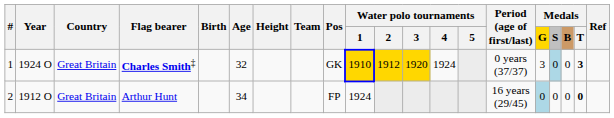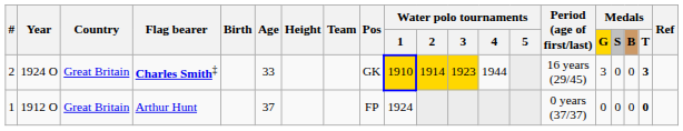Charles Smith‡ | #: 1 -> 2
Charles Smith‡ | Age: 32 -> 33
Charles Smith‡ | Water polo tournaments / 2: 1912 -> 1914
Charles Smith‡ | Water polo tournaments / 3: 1920 -> 1923
Charles Smith‡ | Water polo tournaments / 4: 1924 -> 1944
Charles Smith‡ | Period (age of first/last): 0 years (37/37) -> 16 years (29/45)
Charles Smith‡ | Medals / S: lightblue background -> no background
Arthur Hunt | #: 2 -> 1
Arthur Hunt | Age: 34 -> 37
Arthur Hunt | Period (age of first/last): 16 years (29/45) -> 0 years (37/37)
Arthur Hunt | Medals / G: lightblue background -> no background
